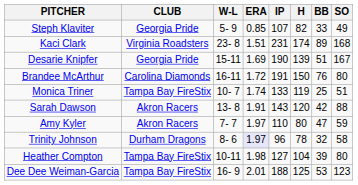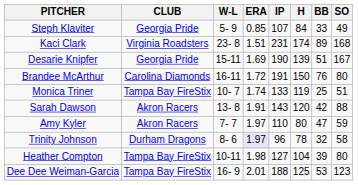Steph Klaviter | H: 82 -> 84
